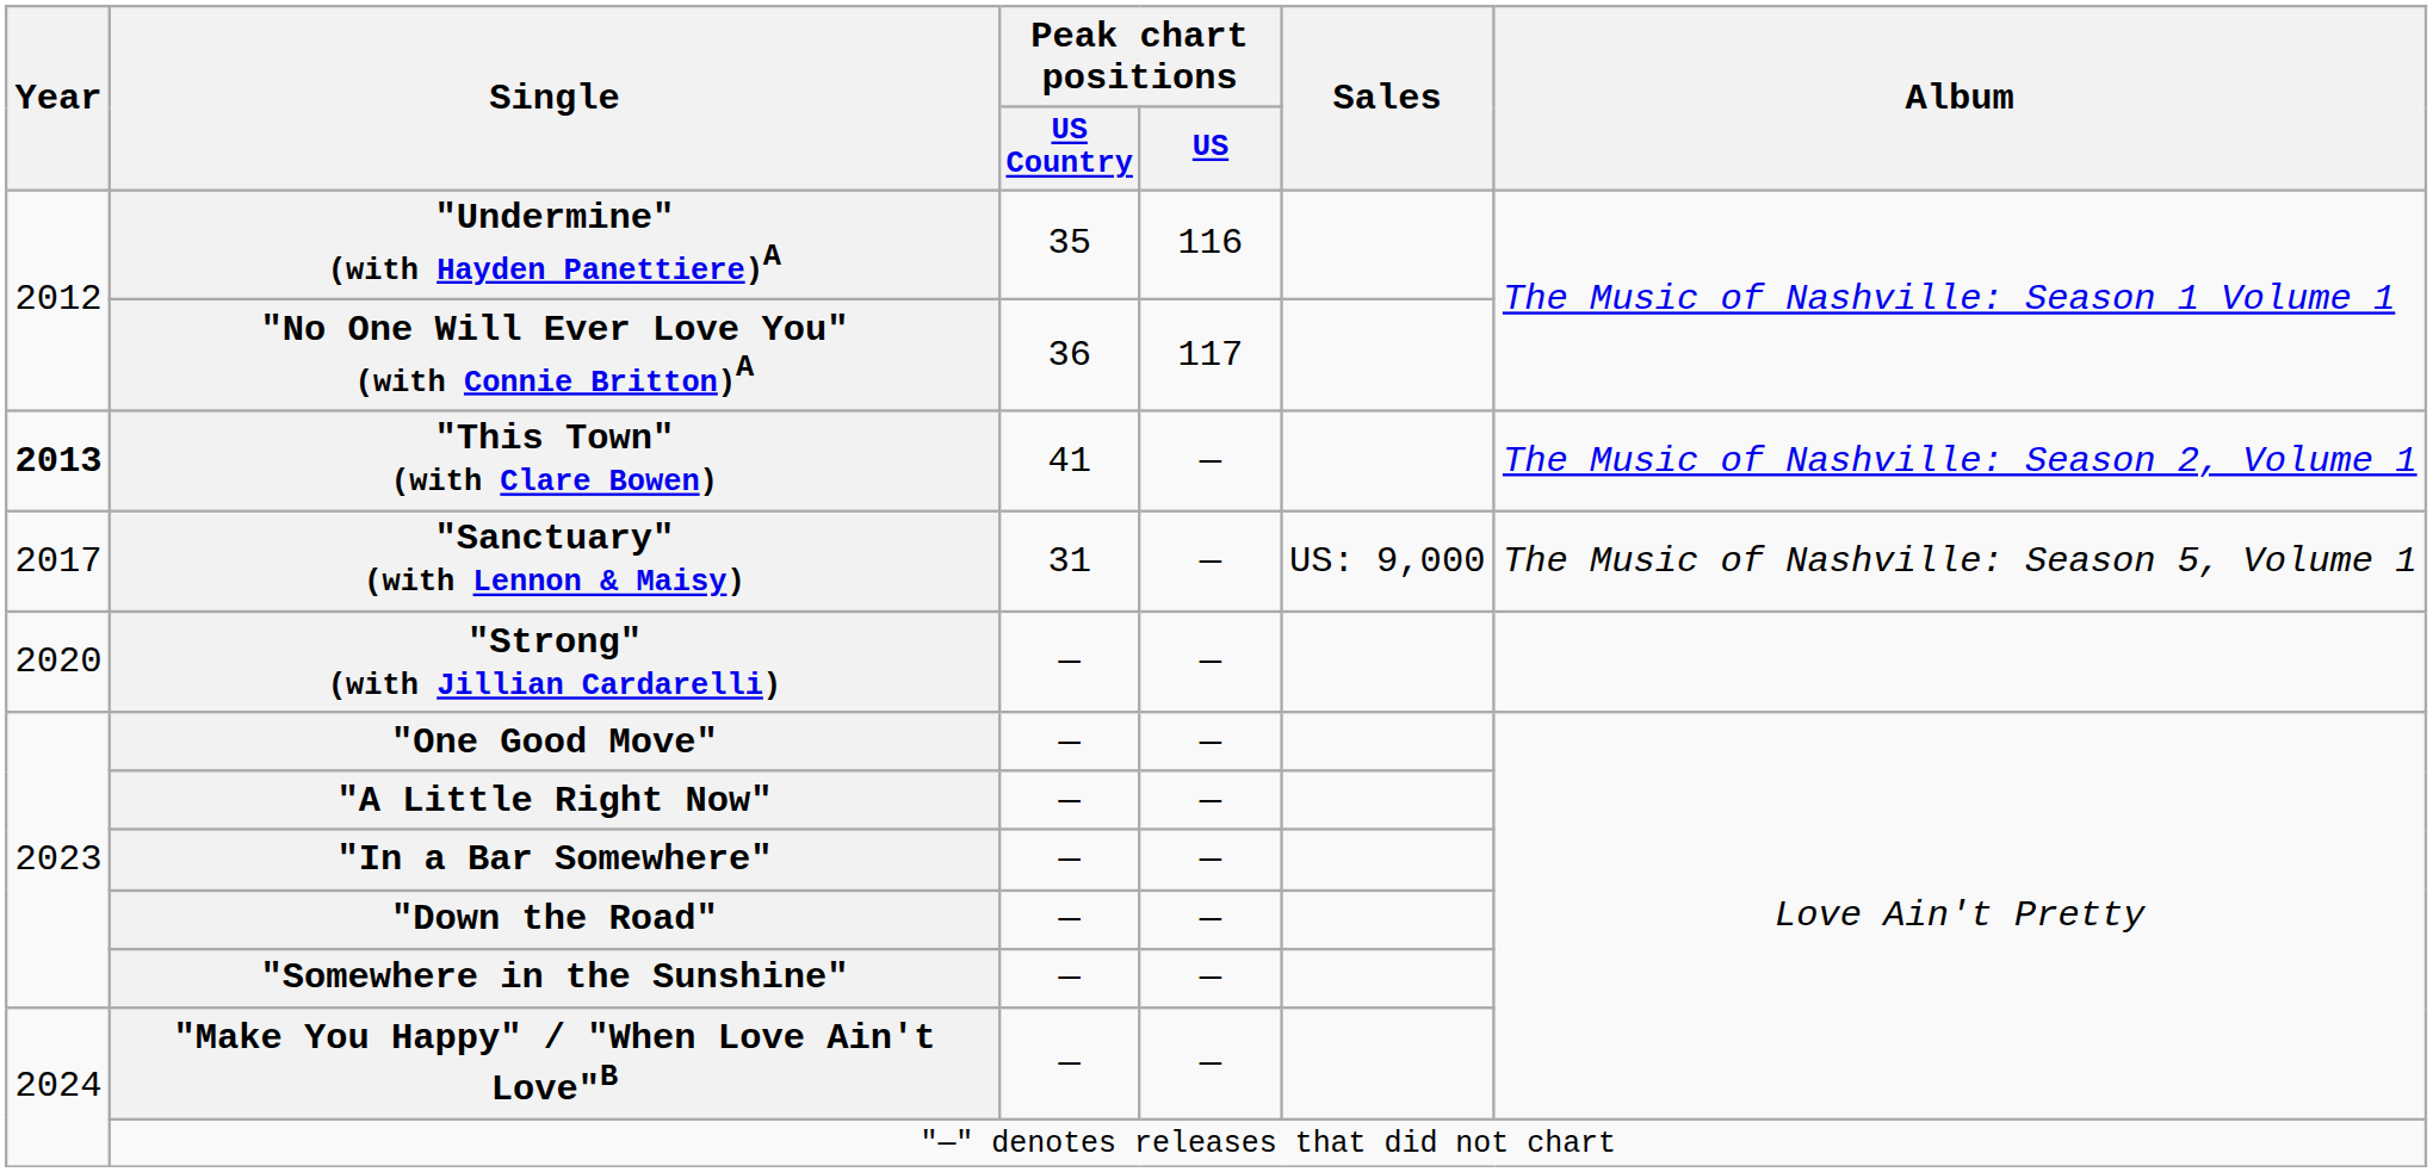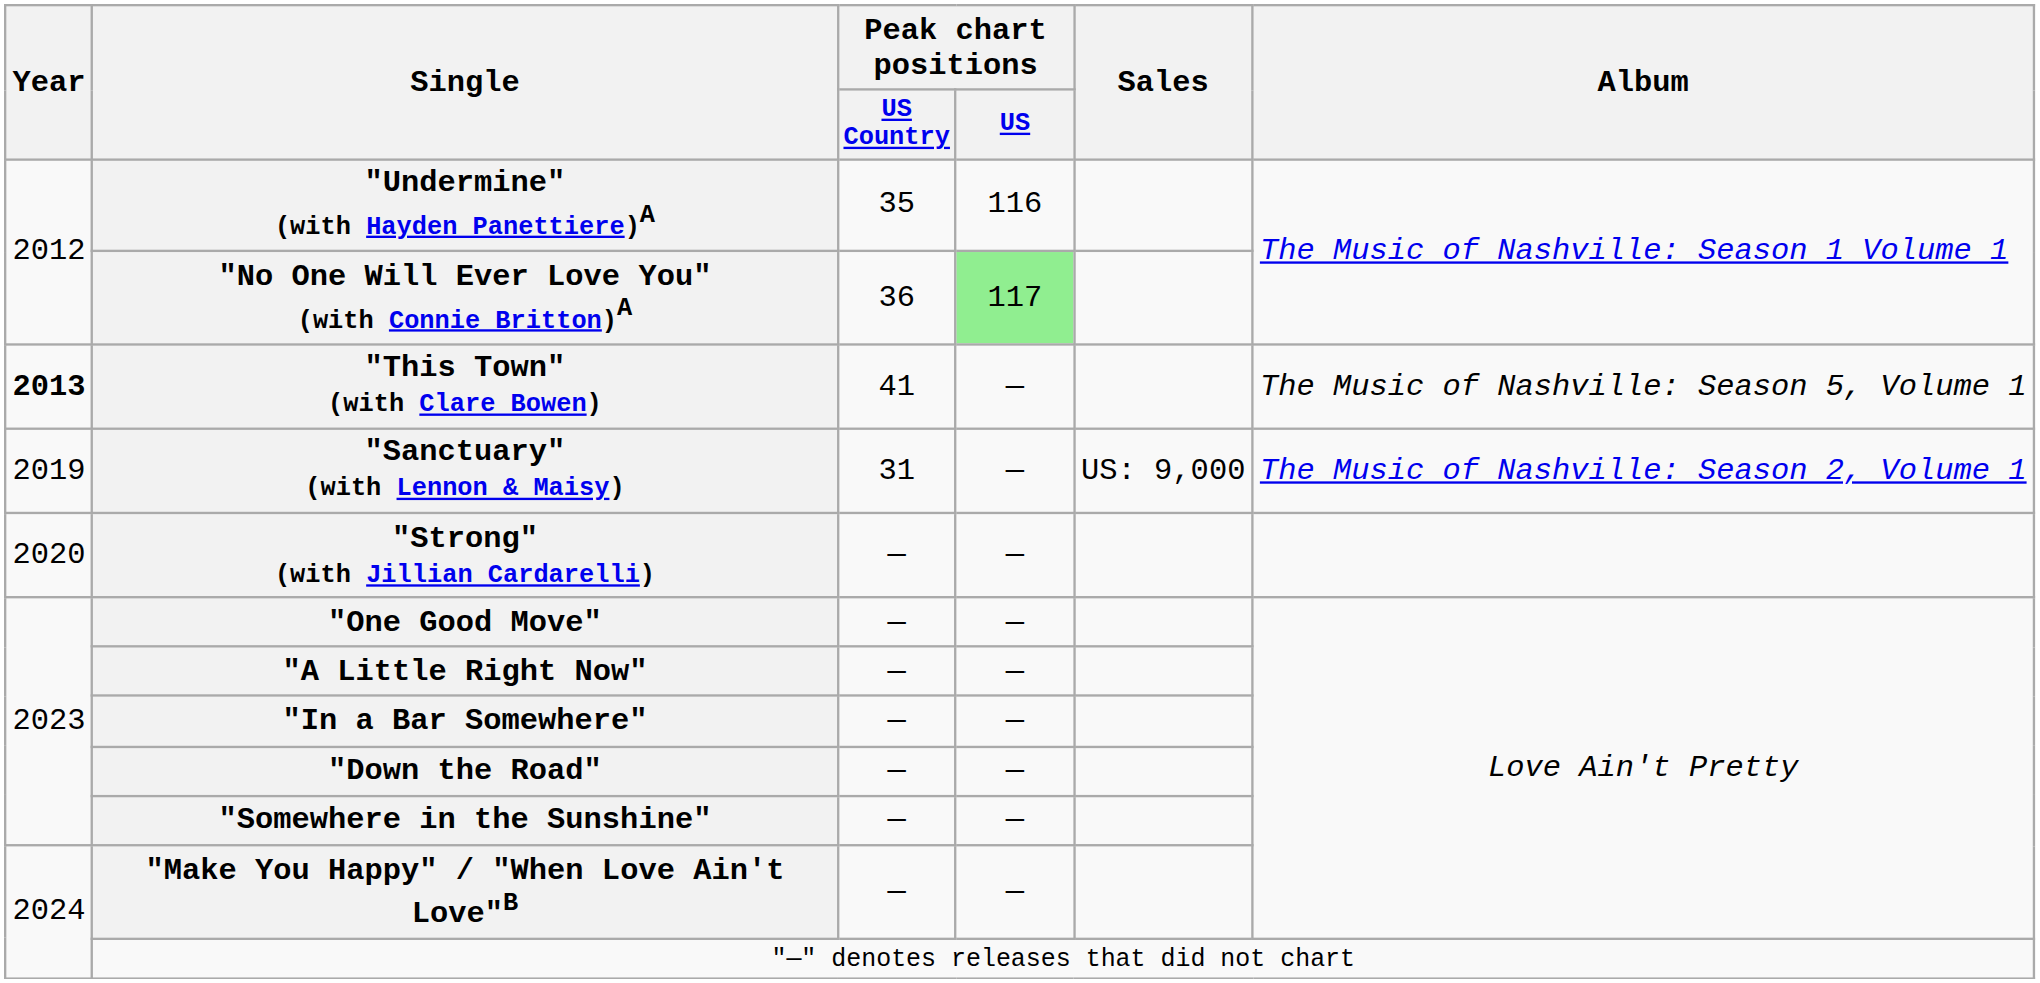"No One Will Ever Love You" (with Connie Britton)A | Peak chart positions / US: no background -> lightgreen background
"This Town" (with Clare Bowen) | Album: The Music of Nashville: Season 2, Volume 1 -> The Music of Nashville: Season 5, Volume 1
"Sanctuary" (with Lennon & Maisy) | Year: 2017 -> 2019
"Sanctuary" (with Lennon & Maisy) | Album: The Music of Nashville: Season 5, Volume 1 -> The Music of Nashville: Season 2, Volume 1
